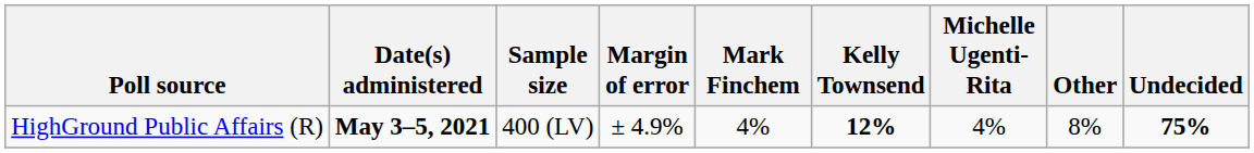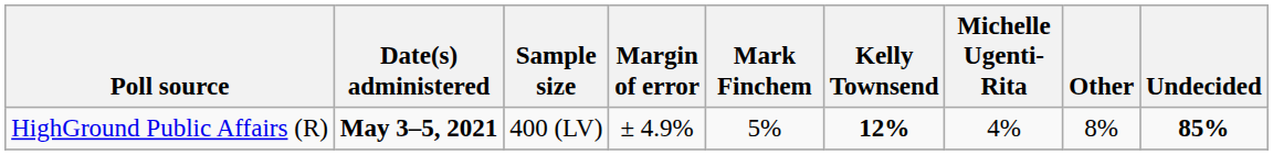HighGround Public Affairs (R) | Mark Finchem: 4% -> 5%
HighGround Public Affairs (R) | Undecided: 75% -> 85%
